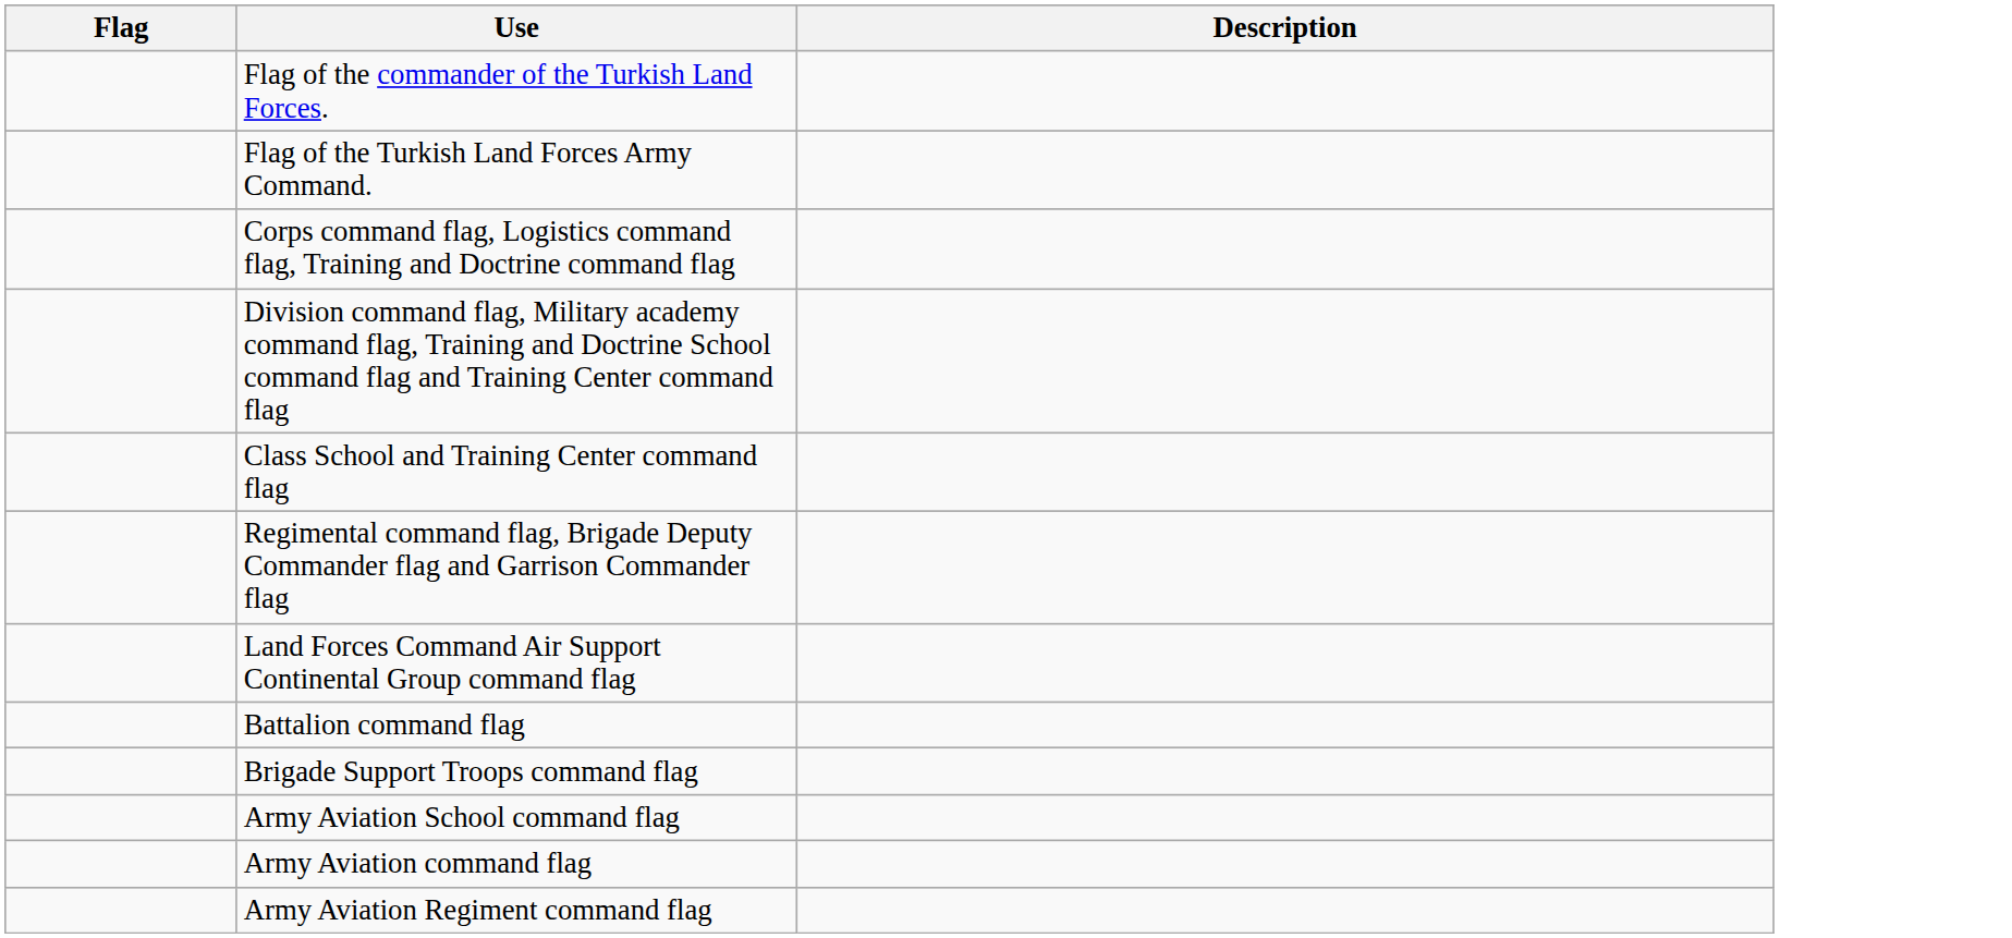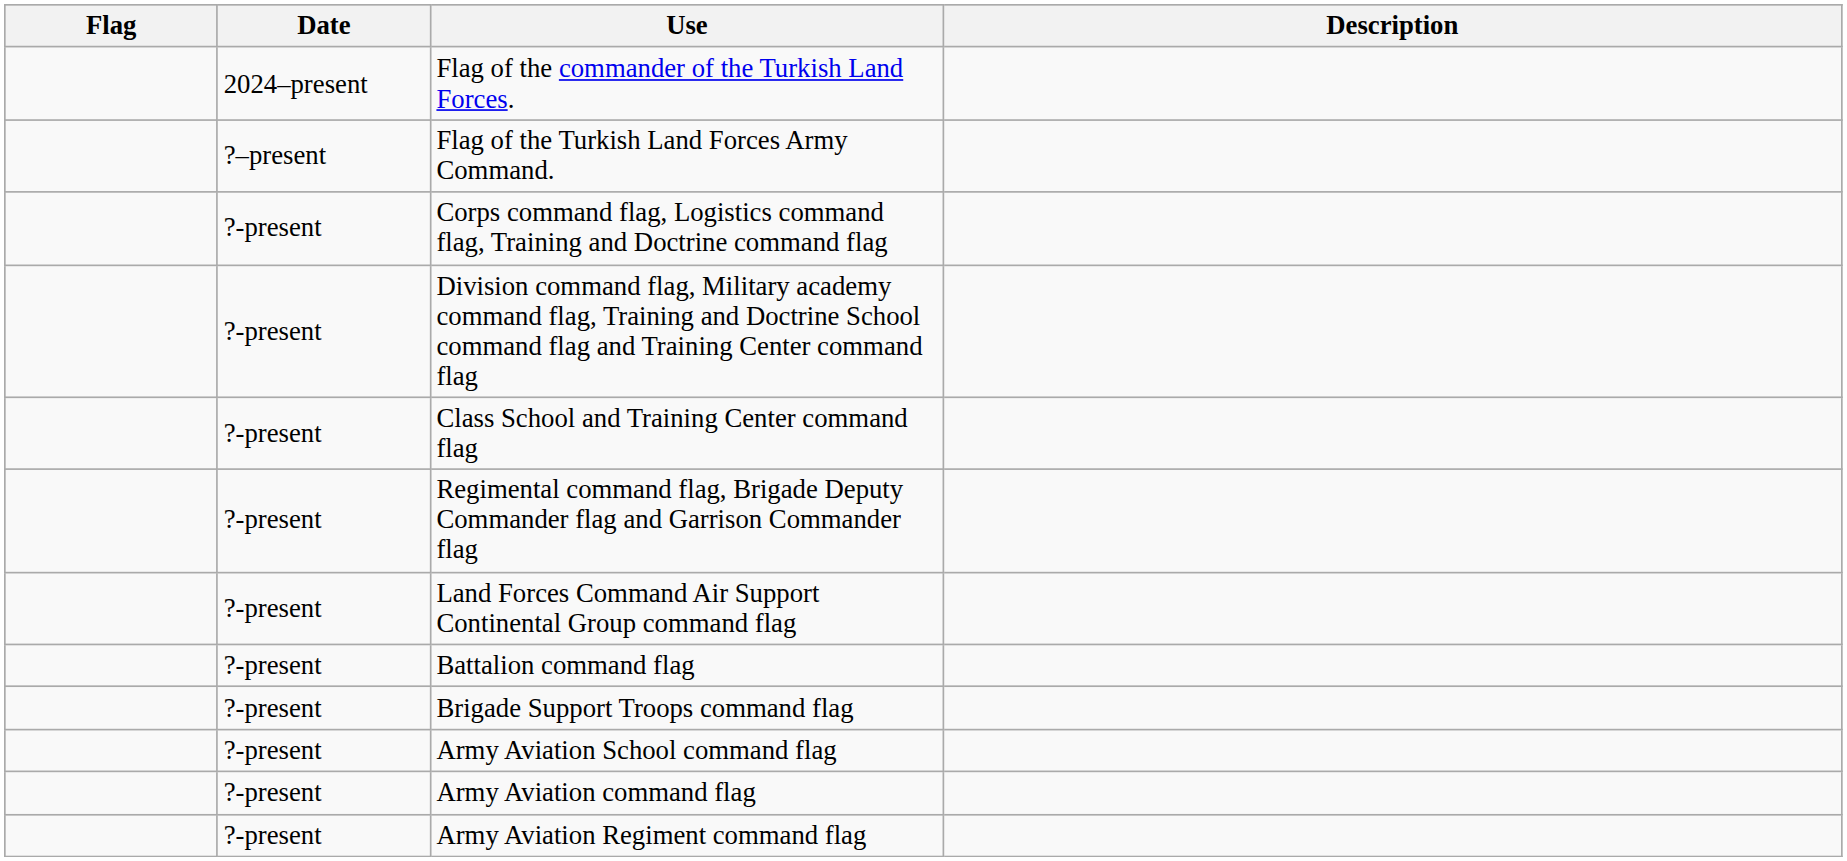+ column: Date | 2024–present | ?–present | ?-present | ?-present | ?-present | ?-present | ?-present | ?-present | ?-present | ?-present | ?-present | ?-present
